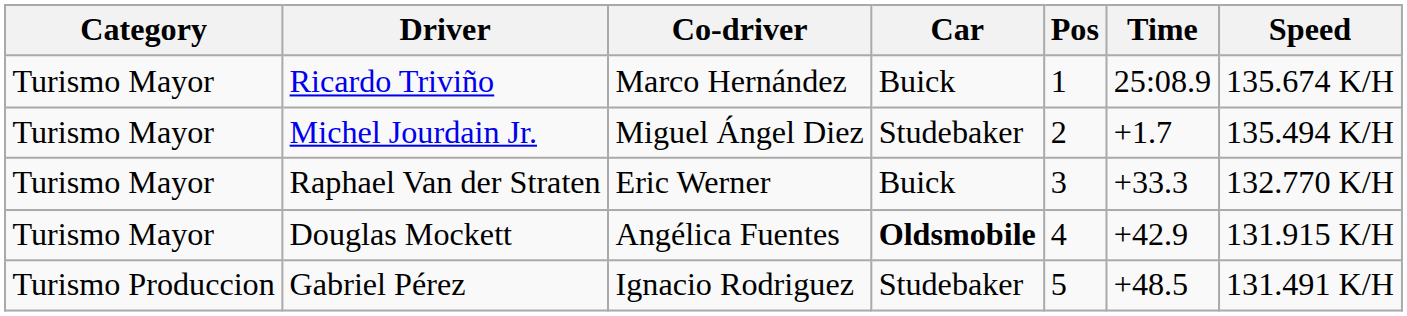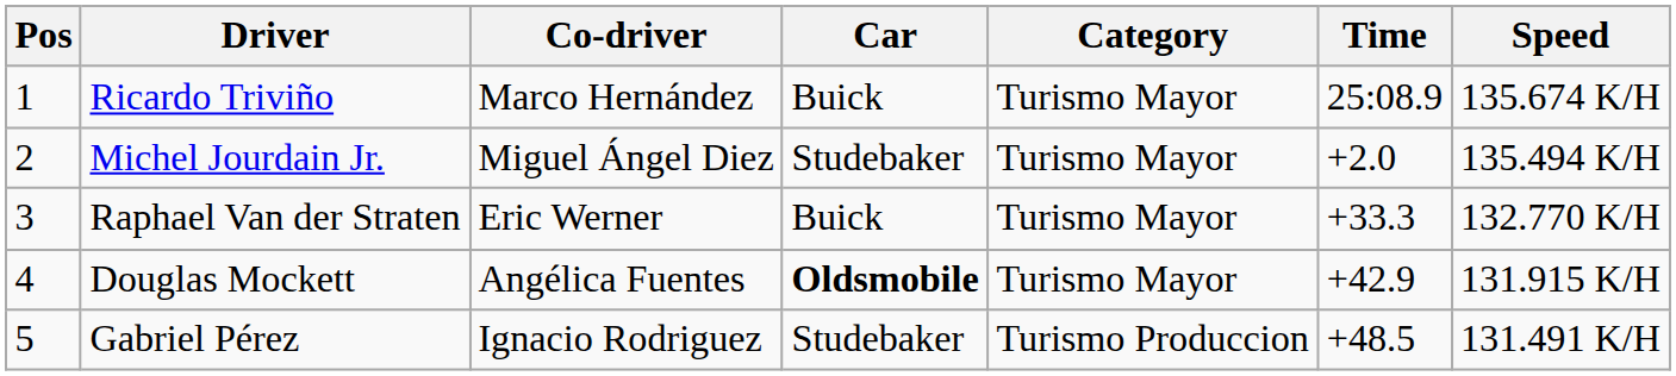columns swapped: Pos <-> Category
Michel Jourdain Jr. | Time: +1.7 -> +2.0
